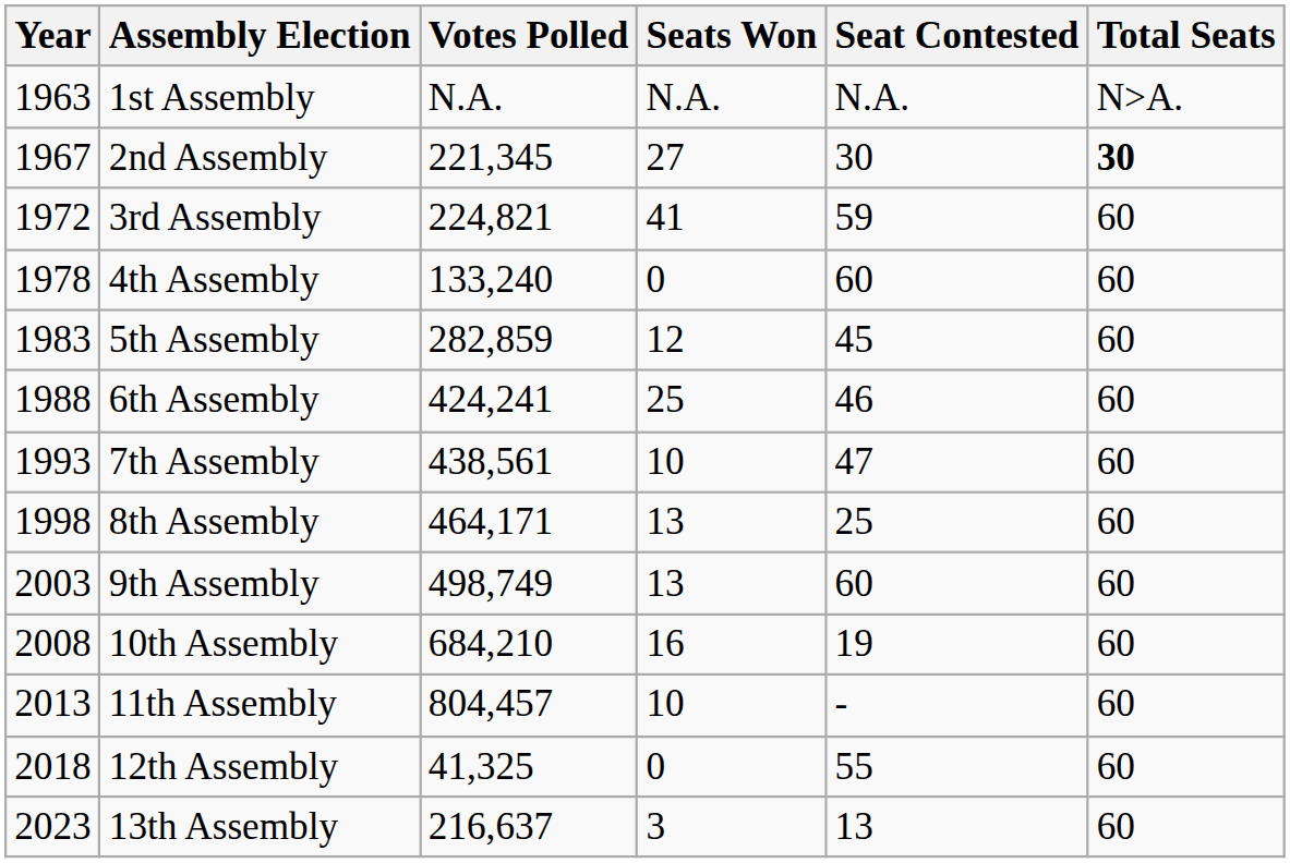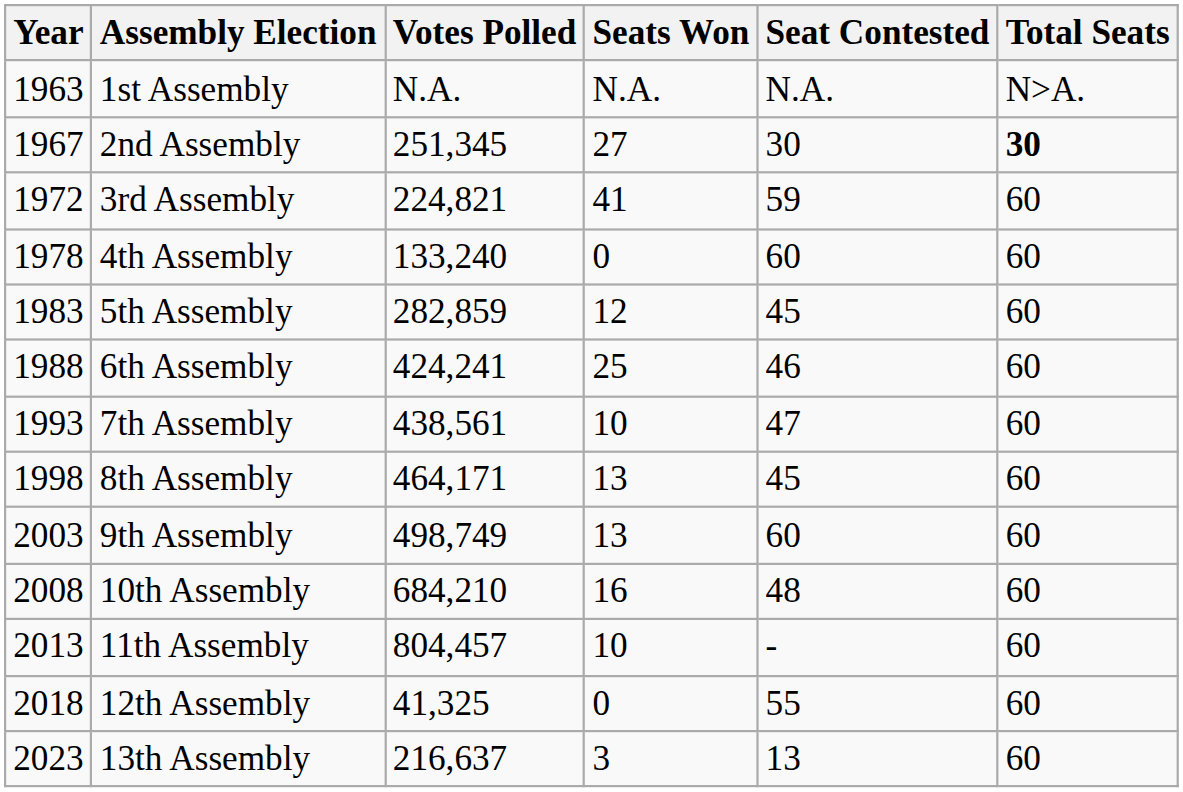2nd Assembly | Votes Polled: 221,345 -> 251,345
8th Assembly | Seat Contested: 25 -> 45
10th Assembly | Seat Contested: 19 -> 48
